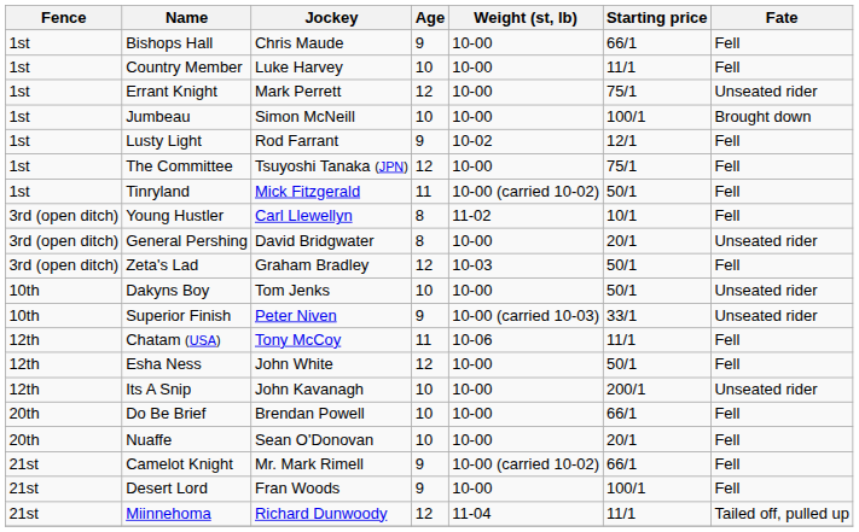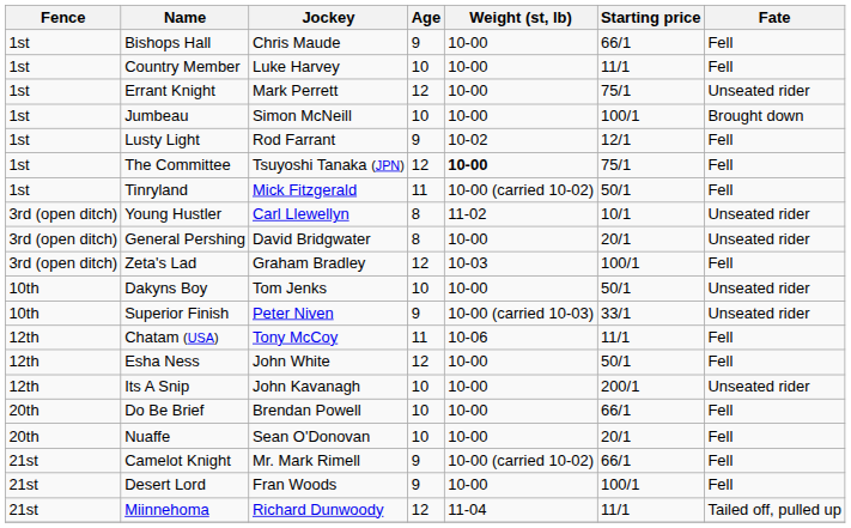The Committee | Weight (st, lb): normal -> bold
Young Hustler | Fate: Fell -> Unseated rider
Zeta's Lad | Starting price: 50/1 -> 100/1
